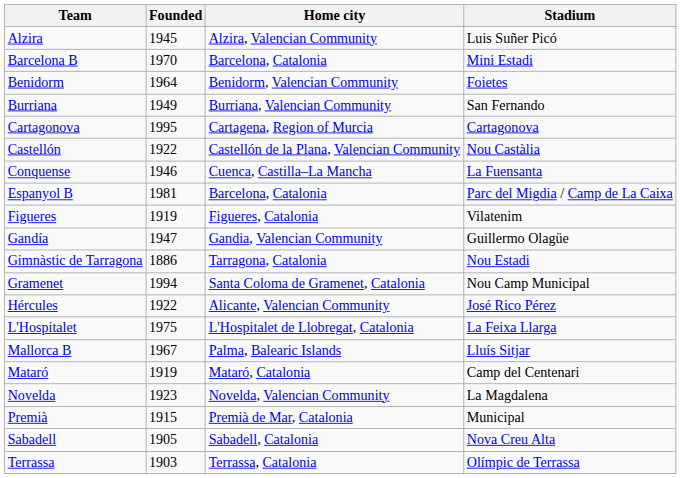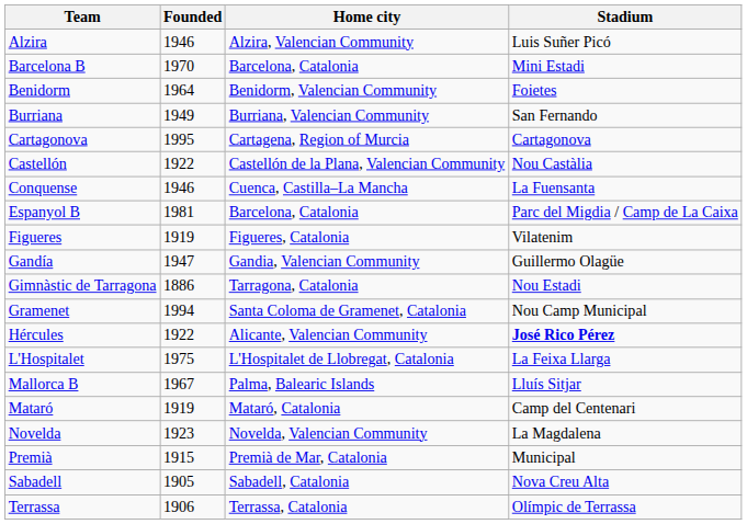Alzira | Founded: 1945 -> 1946
Hércules | Stadium: normal -> bold
Terrassa | Founded: 1903 -> 1906
